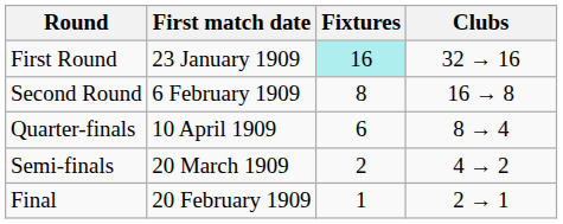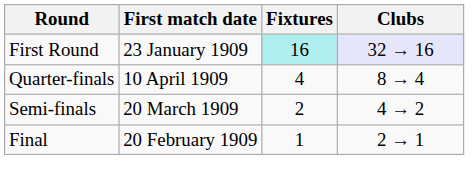First Round | Clubs: no background -> lavender background
- row: Second Round | 6 February 1909 | 8 | 16 → 8
Quarter-finals | Fixtures: 6 -> 4
